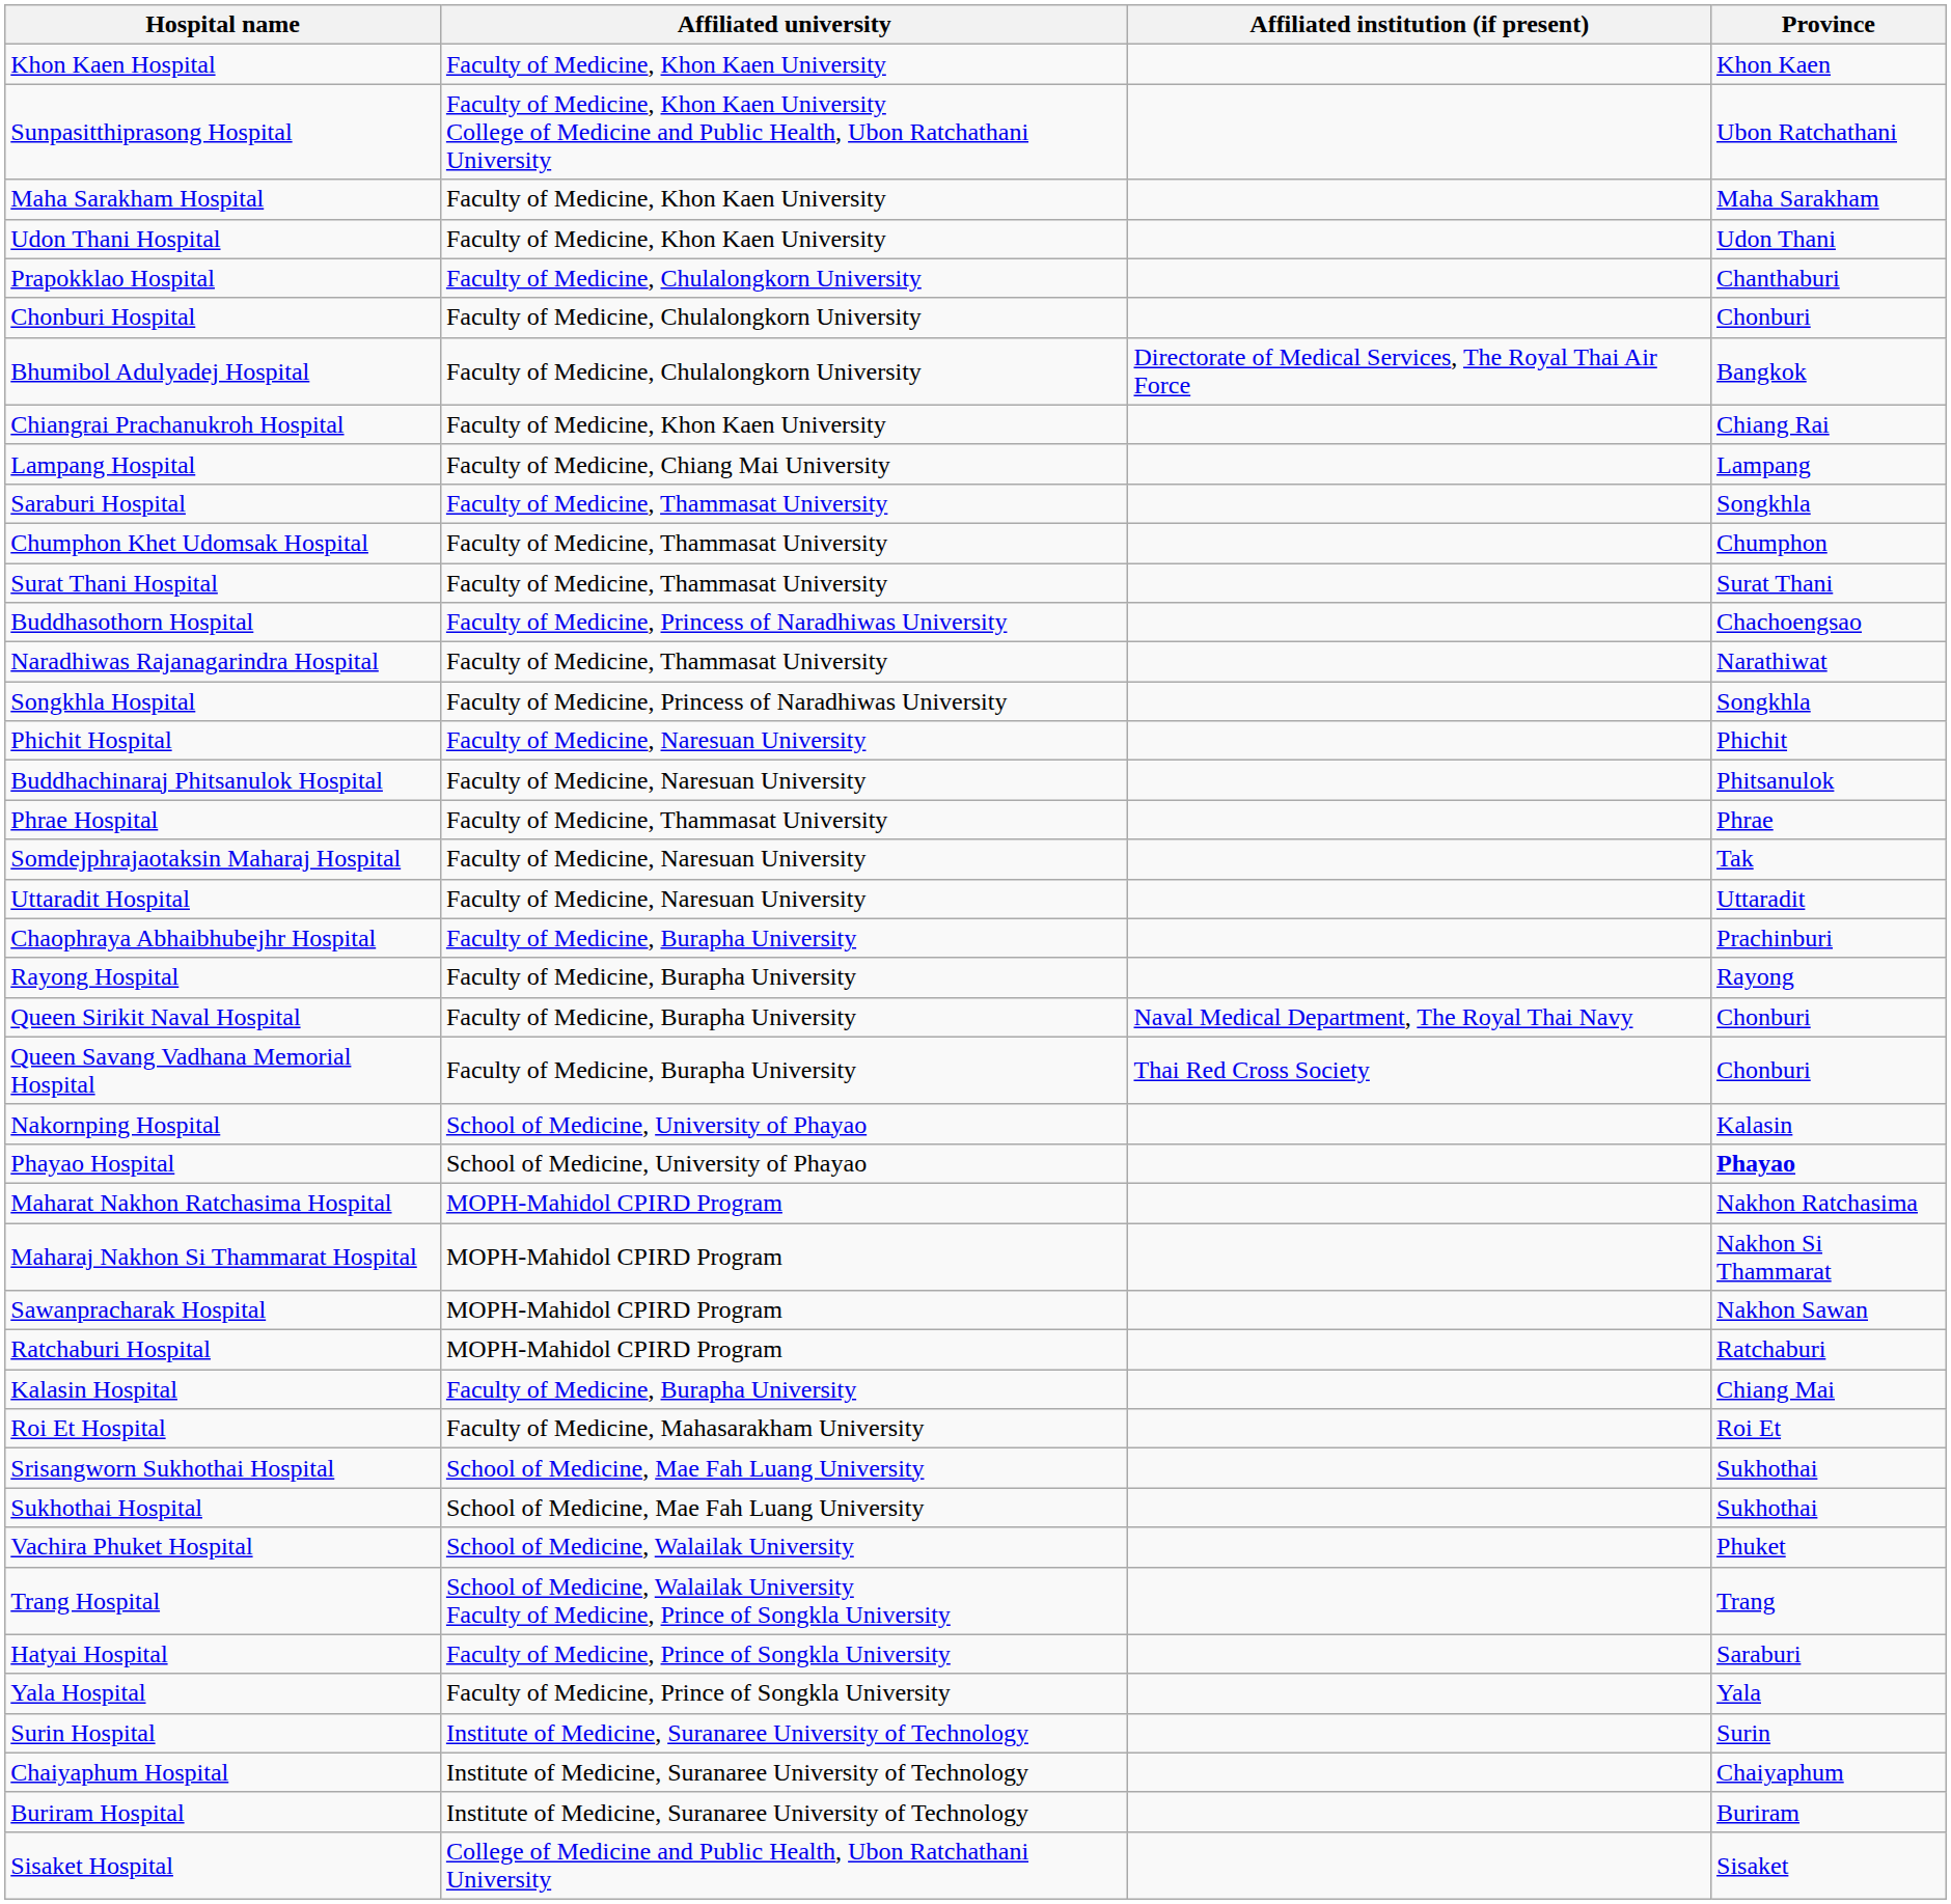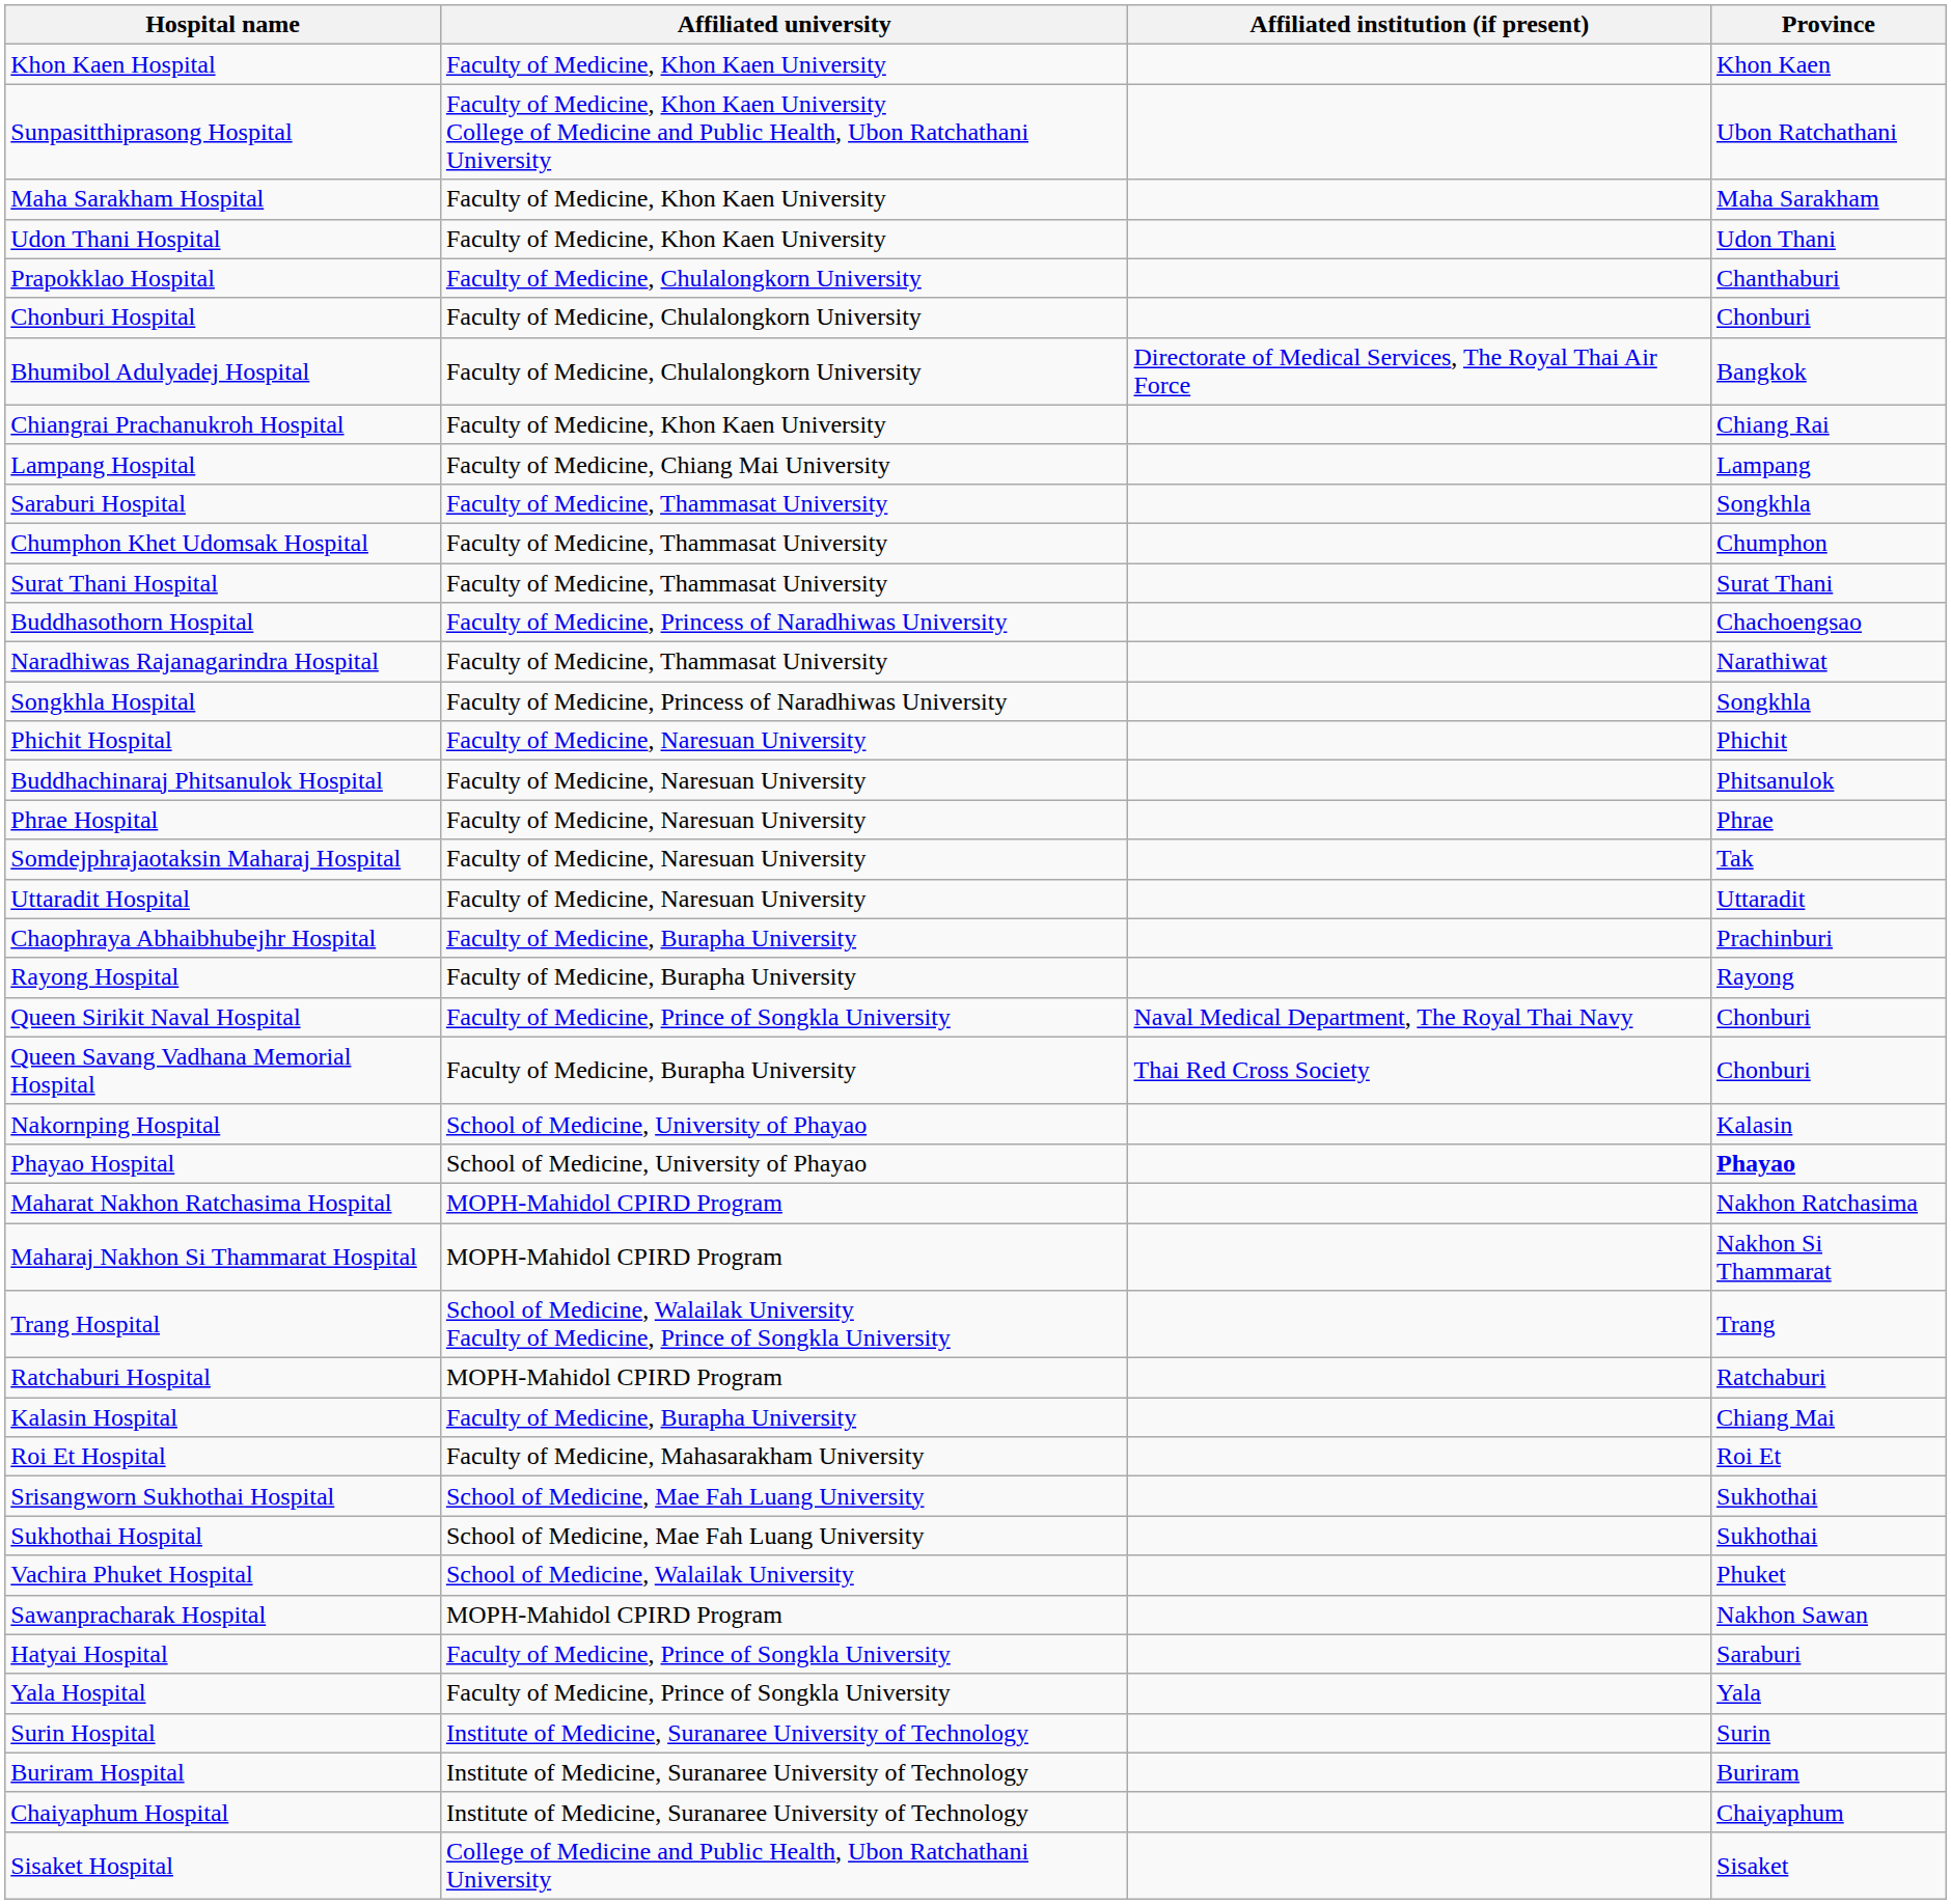Phrae Hospital | Affiliated university: Faculty of Medicine, Thammasat University -> Faculty of Medicine, Naresuan University
Queen Sirikit Naval Hospital | Affiliated university: Faculty of Medicine, Burapha University -> Faculty of Medicine, Prince of Songkla University
rows swapped: Sawanpracharak Hospital <-> Trang Hospital
rows swapped: Buriram Hospital <-> Chaiyaphum Hospital
